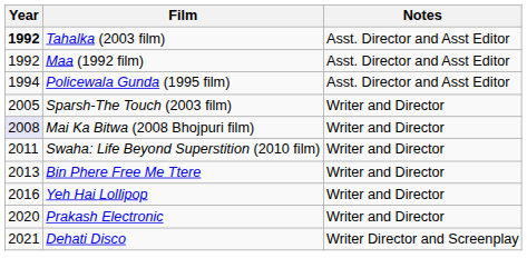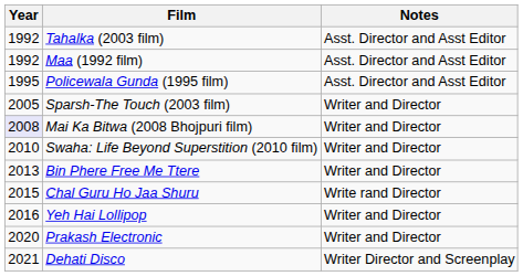Tahalka (2003 film) | Year: bold -> normal
Policewala Gunda (1995 film) | Year: 1994 -> 1995
Swaha: Life Beyond Superstition (2010 film) | Year: 2011 -> 2010
+ row: 2015 | Chal Guru Ho Jaa Shuru | Write rand Director
